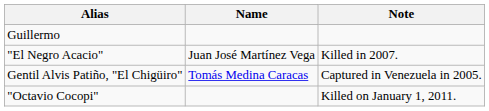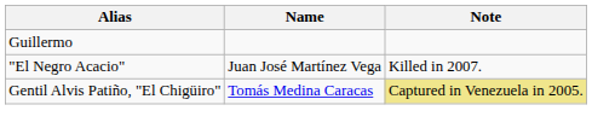Gentil Alvis Patiño, "El Chigüiro" | Note: no background -> khaki background
- row: "Octavio Cocopi" | Killed on January 1, 2011.
